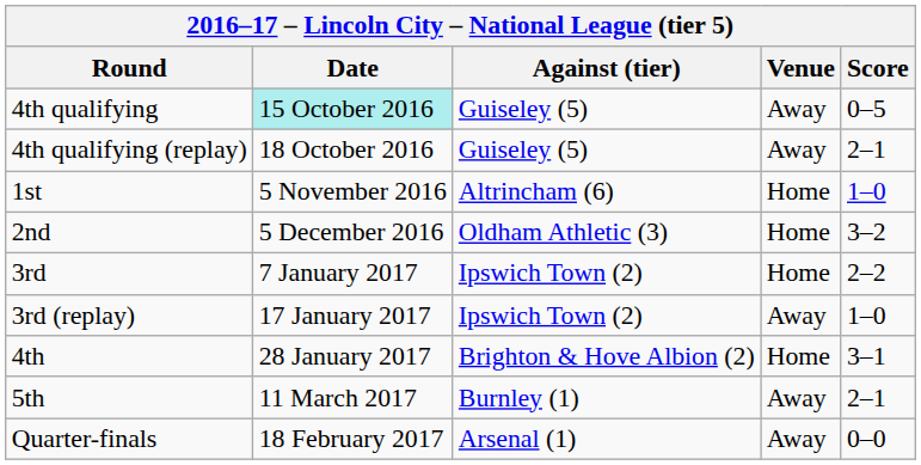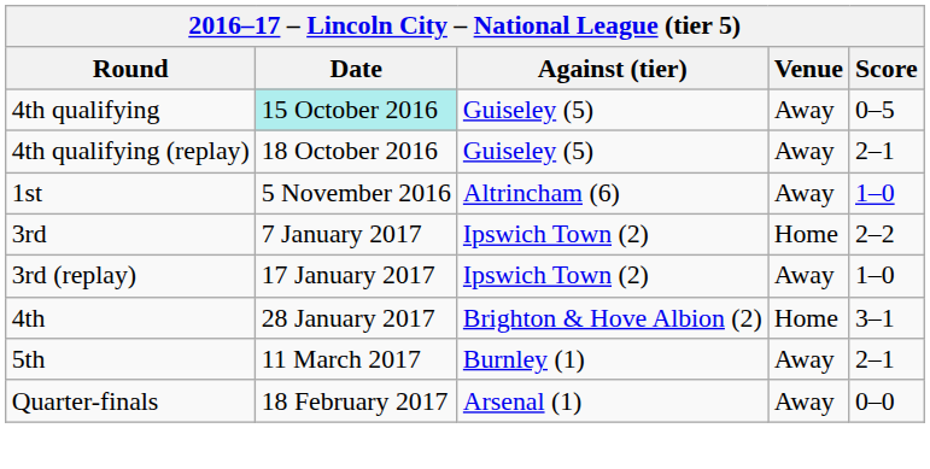1st | Venue: Home -> Away
- row: 2nd | 5 December 2016 | Oldham Athletic (3) | Home | 3–2
